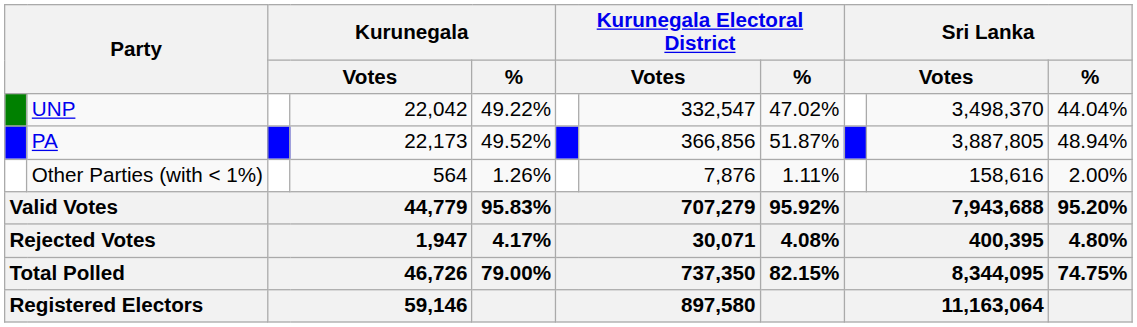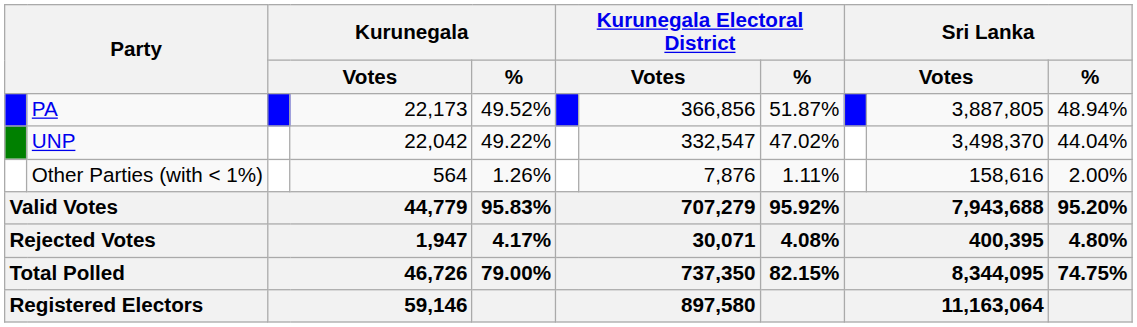rows swapped: PA <-> UNP
